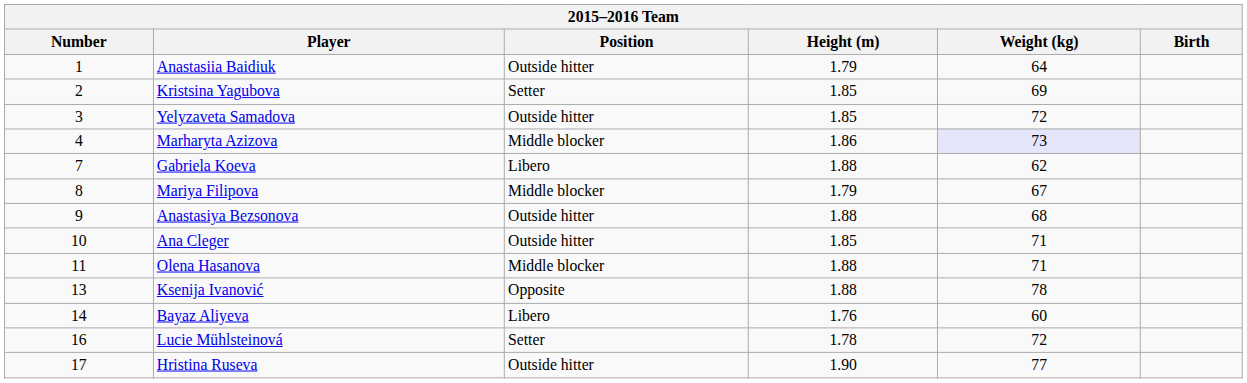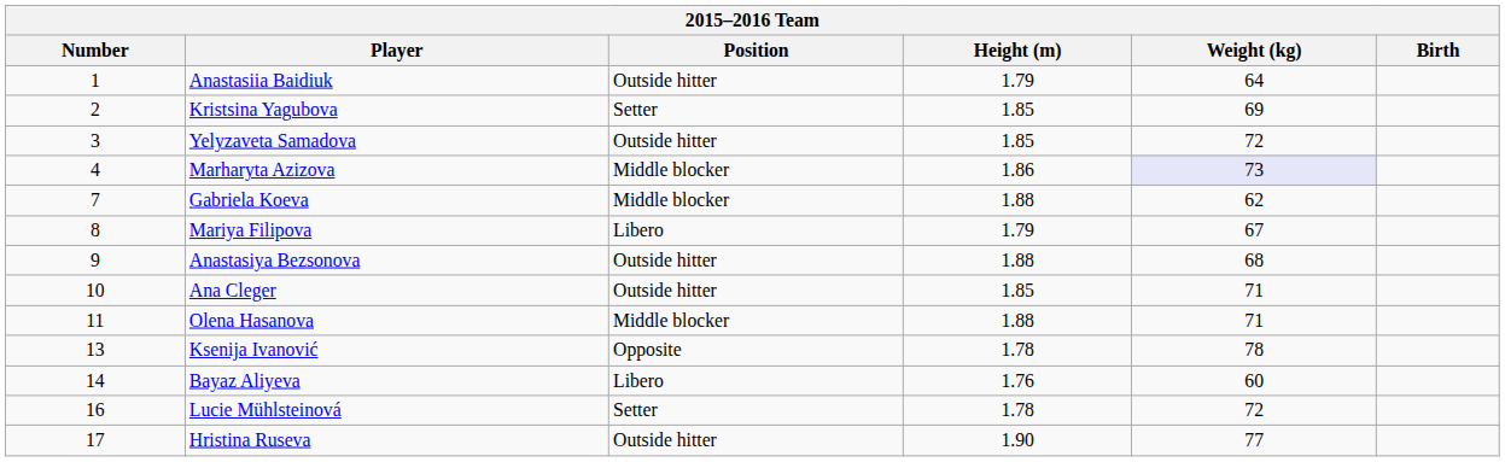Gabriela Koeva | Position: Libero -> Middle blocker
Mariya Filipova | Position: Middle blocker -> Libero
Ksenija Ivanović | Height (m): 1.88 -> 1.78
